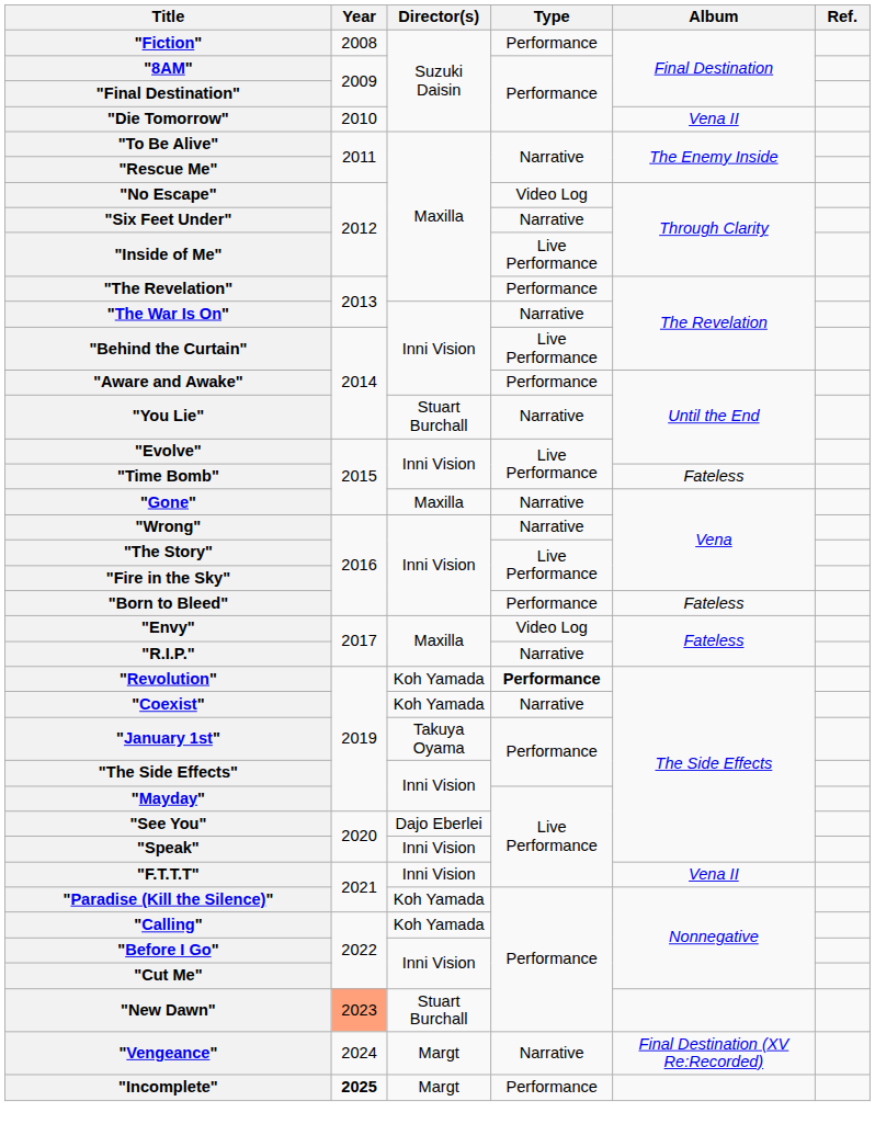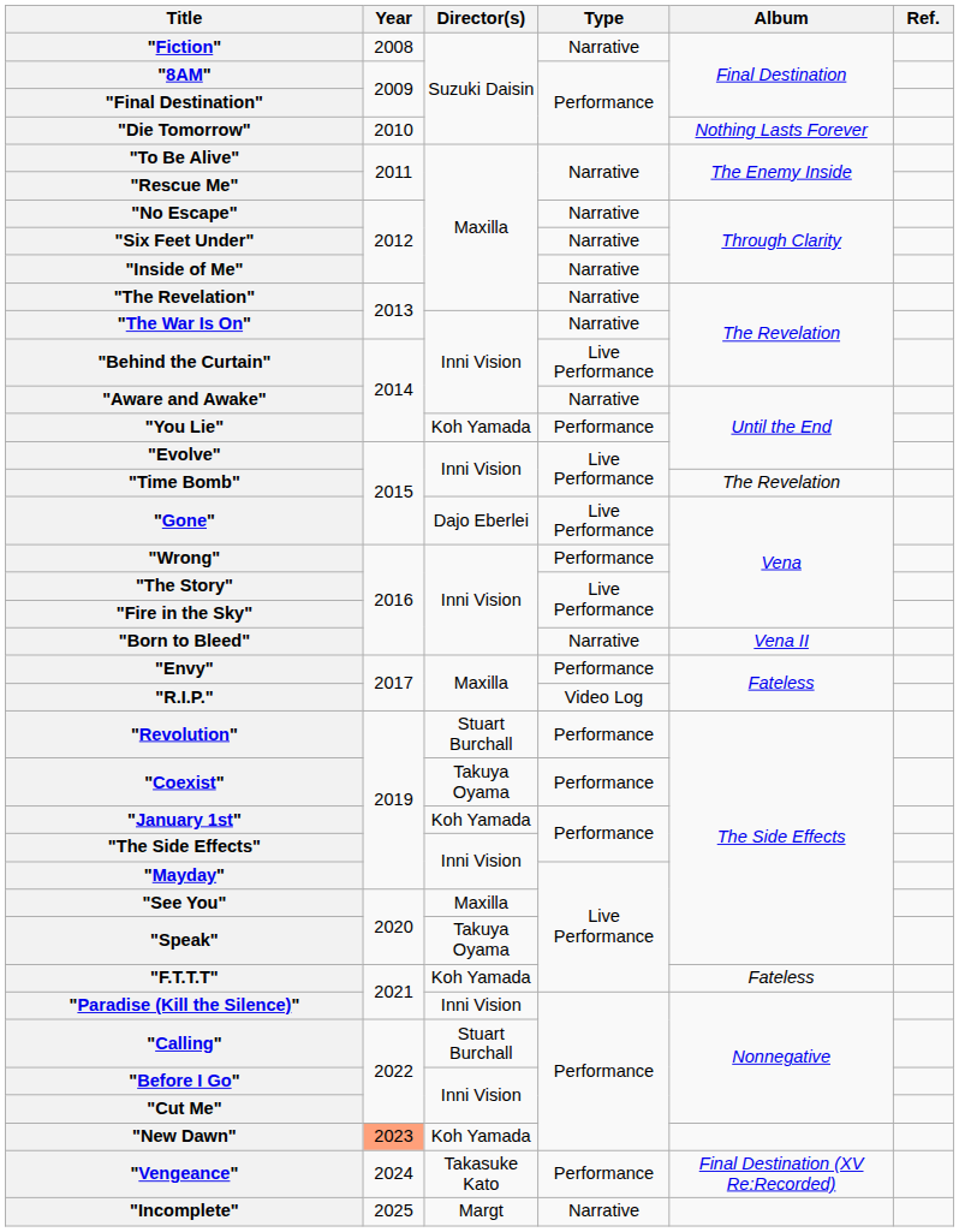"Fiction" | Type: Performance -> Narrative
"Die Tomorrow" | Album: Vena II -> Nothing Lasts Forever
"No Escape" | Type: Video Log -> Narrative
"Inside of Me" | Type: Live Performance -> Narrative
"The Revelation" | Type: Performance -> Narrative
"Aware and Awake" | Type: Performance -> Narrative
"You Lie" | Director(s): Stuart Burchall -> Koh Yamada
"You Lie" | Type: Narrative -> Performance
"Time Bomb" | Album: Fateless -> The Revelation
"Gone" | Director(s): Maxilla -> Dajo Eberlei
"Gone" | Type: Narrative -> Live Performance
"Wrong" | Type: Narrative -> Performance
"Born to Bleed" | Type: Performance -> Narrative
"Born to Bleed" | Album: Fateless -> Vena II
"Envy" | Type: Video Log -> Performance
"R.I.P." | Type: Narrative -> Video Log
"Revolution" | Director(s): Koh Yamada -> Stuart Burchall
"Revolution" | Type: bold -> normal
"Coexist" | Director(s): Koh Yamada -> Takuya Oyama
"Coexist" | Type: Narrative -> Performance
"January 1st" | Director(s): Takuya Oyama -> Koh Yamada
"See You" | Director(s): Dajo Eberlei -> Maxilla
"Speak" | Director(s): Inni Vision -> Takuya Oyama
"F.T.T.T" | Director(s): Inni Vision -> Koh Yamada
"F.T.T.T" | Album: Vena II -> Fateless
"Paradise (Kill the Silence)" | Director(s): Koh Yamada -> Inni Vision
"Calling" | Director(s): Koh Yamada -> Stuart Burchall
"New Dawn" | Director(s): Stuart Burchall -> Koh Yamada
"Vengeance" | Director(s): Margt -> Takasuke Kato
"Vengeance" | Type: Narrative -> Performance
"Incomplete" | Year: bold -> normal
"Incomplete" | Type: Performance -> Narrative
